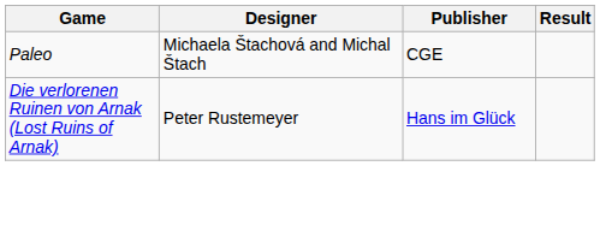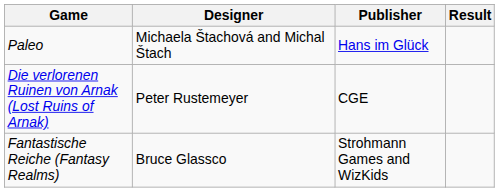Paleo | Publisher: CGE -> Hans im Glück
Die verlorenen Ruinen von Arnak (Lost Ruins of Arnak) | Publisher: Hans im Glück -> CGE
+ row: Fantastische Reiche (Fantasy Realms) | Bruce Glassco | Strohmann Games and WizKids
